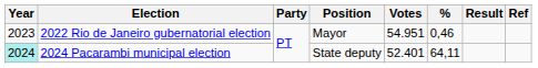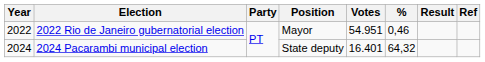2022 Rio de Janeiro gubernatorial election | Year: 2023 -> 2022
2024 Pacarambi municipal election | Year: paleturquoise background -> no background
2024 Pacarambi municipal election | Votes: 52.401 -> 16.401
2024 Pacarambi municipal election | %: 64,11 -> 64,32
